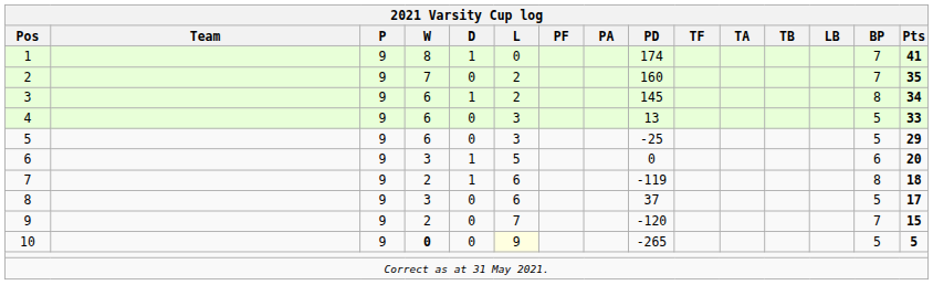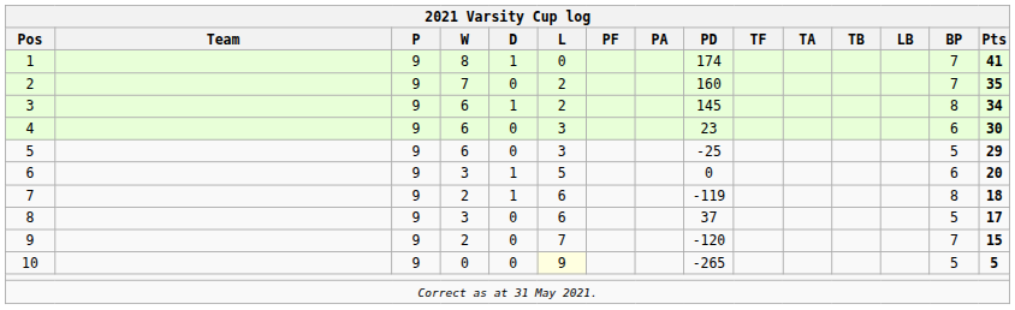4 | PD: 13 -> 23
4 | BP: 5 -> 6
4 | Pts: 33 -> 30
10 | W: bold -> normal
